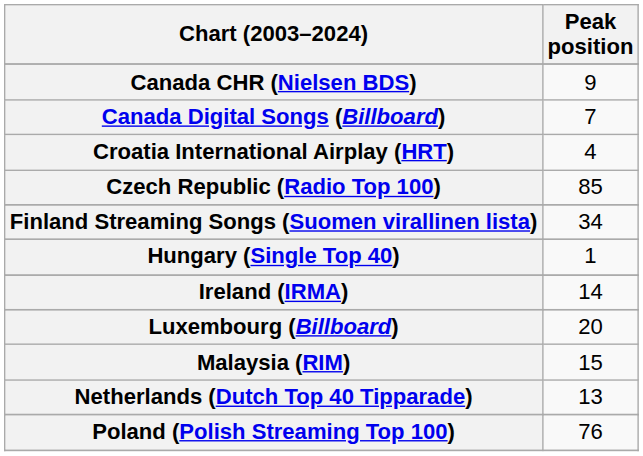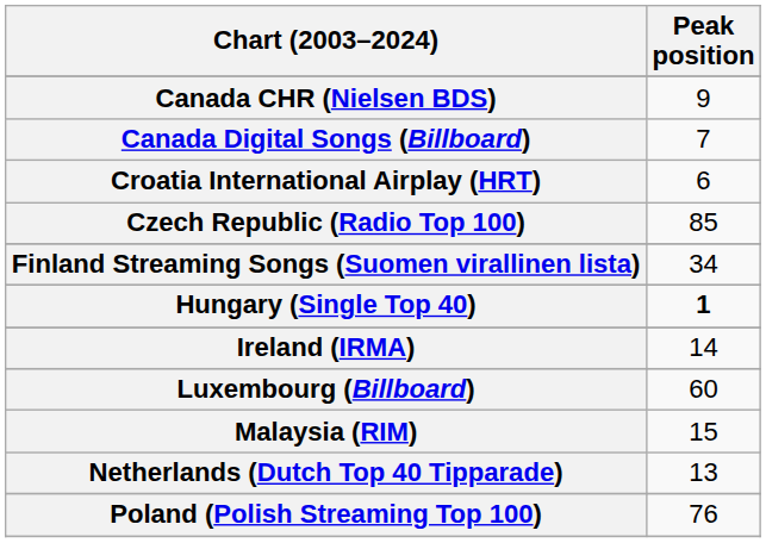Croatia International Airplay (HRT) | Peak position: 4 -> 6
Hungary (Single Top 40) | Peak position: normal -> bold
Luxembourg (Billboard) | Peak position: 20 -> 60
